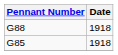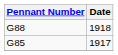G85 | Date: 1918 -> 1917
